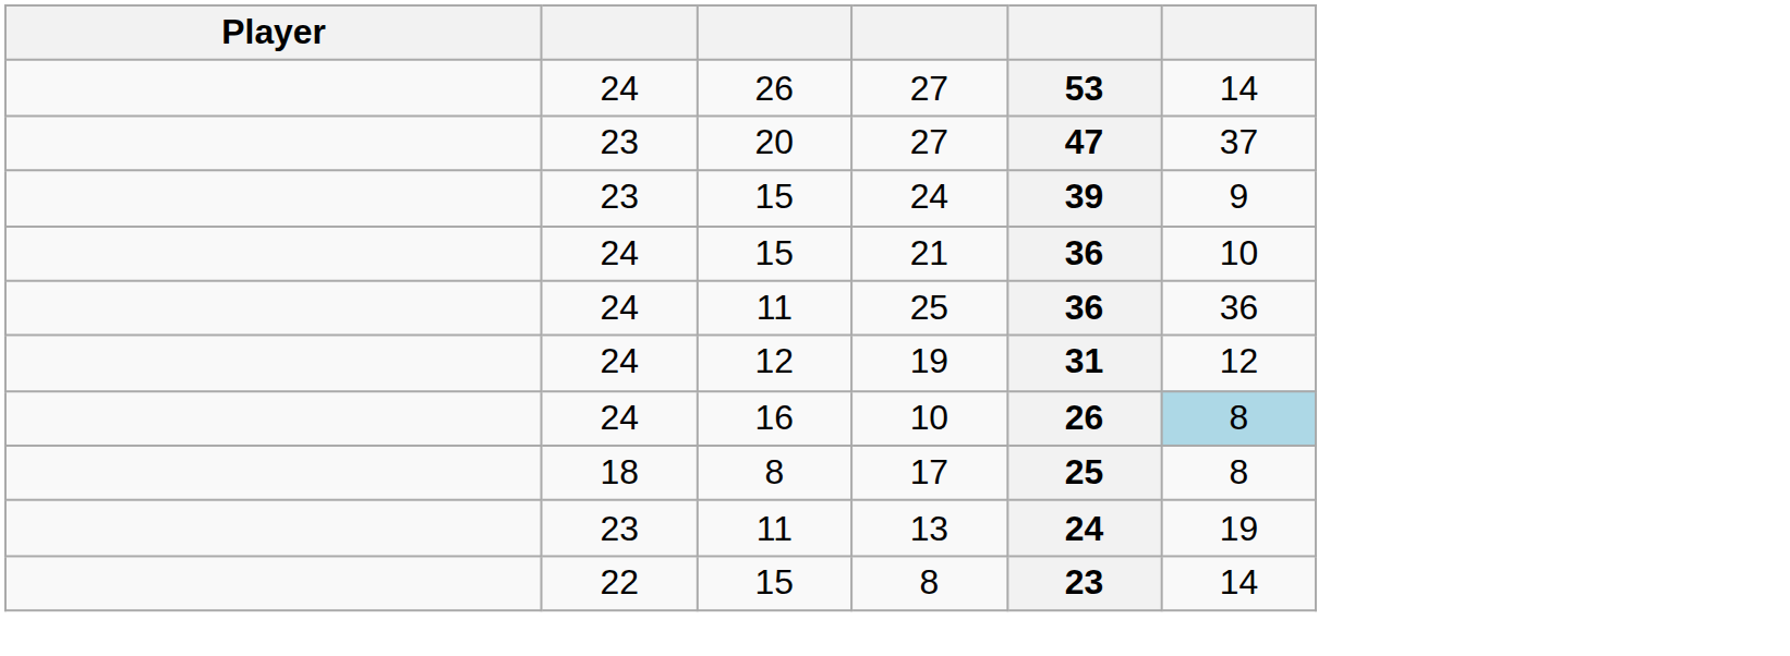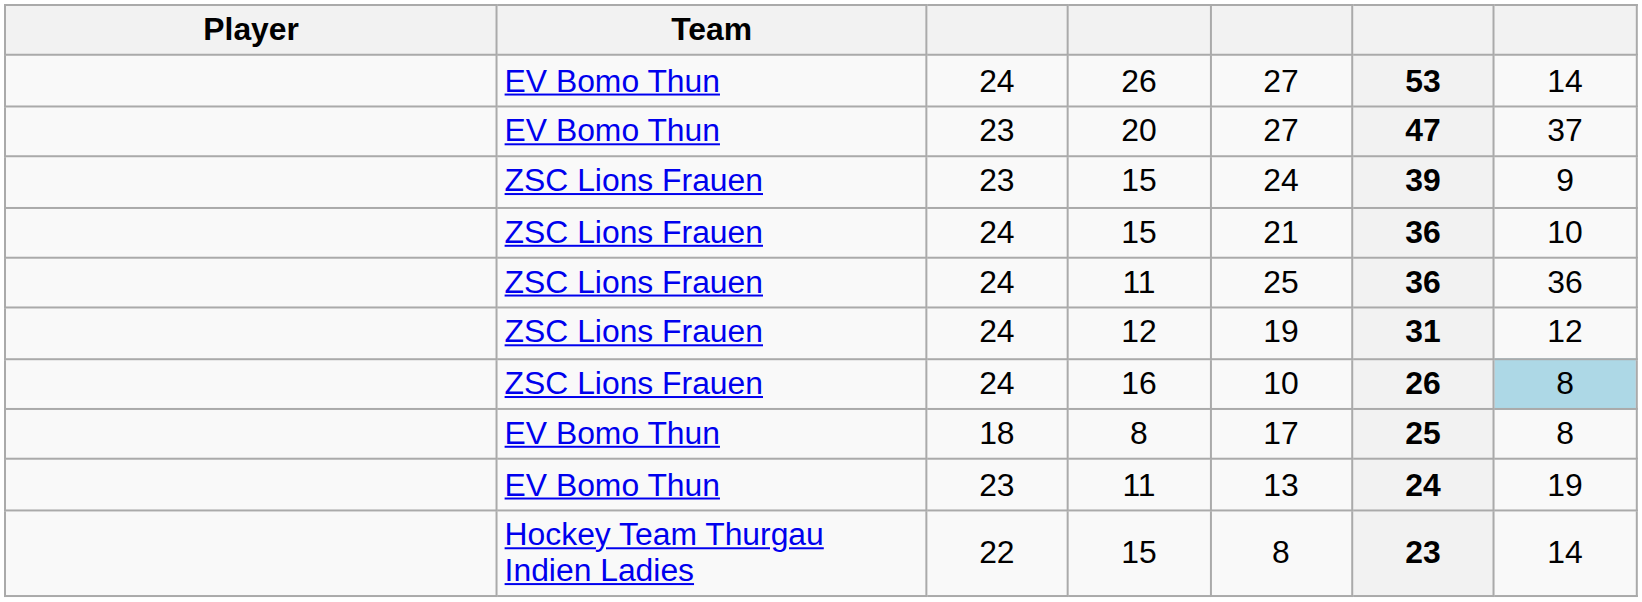+ column: Team | EV Bomo Thun | EV Bomo Thun | ZSC Lions Frauen | ZSC Lions Frauen | ZSC Lions Frauen | ZSC Lions Frauen | ZSC Lions Frauen | EV Bomo Thun | EV Bomo Thun | Hockey Team Thurgau Indien Ladies
